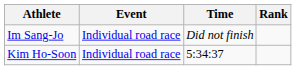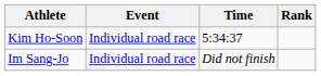rows swapped: Kim Ho-Soon <-> Im Sang-Jo
